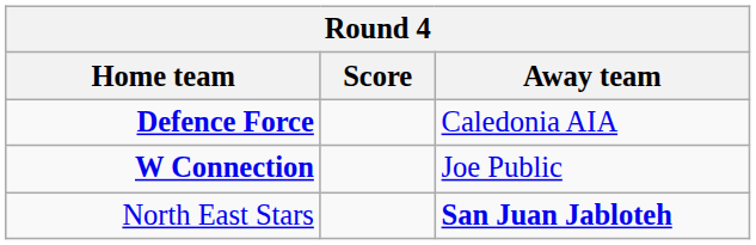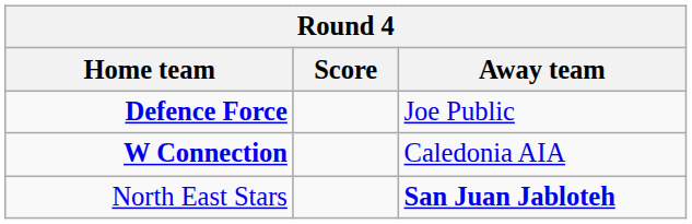Defence Force | Away team: Caledonia AIA -> Joe Public
W Connection | Away team: Joe Public -> Caledonia AIA
